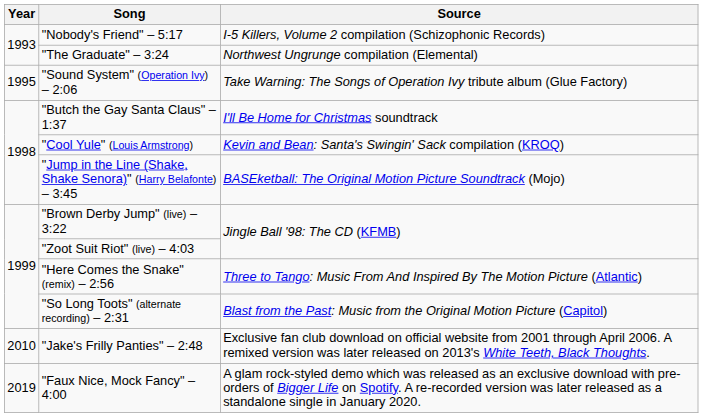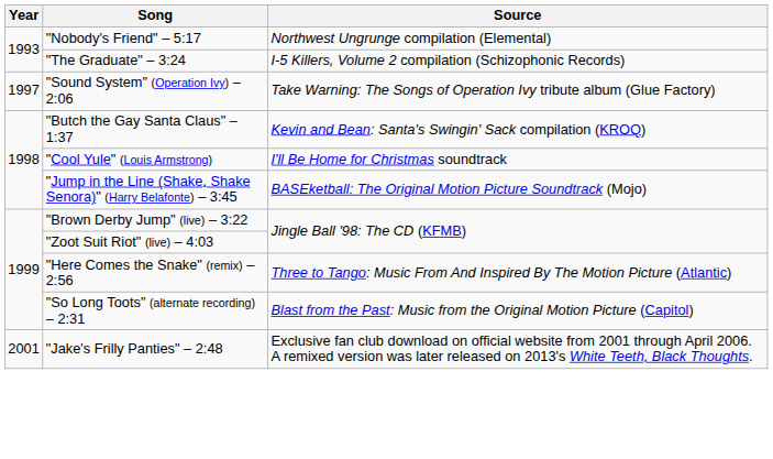"Nobody's Friend" – 5:17 | Source: I-5 Killers, Volume 2 compilation (Schizophonic Records) -> Northwest Ungrunge compilation (Elemental)
"The Graduate" – 3:24 | Source: Northwest Ungrunge compilation (Elemental) -> I-5 Killers, Volume 2 compilation (Schizophonic Records)
"Sound System" (Operation Ivy) – 2:06 | Year: 1995 -> 1997
"Butch the Gay Santa Claus" – 1:37 | Source: I'll Be Home for Christmas soundtrack -> Kevin and Bean: Santa's Swingin' Sack compilation (KROQ)
"Cool Yule" (Louis Armstrong) | Source: Kevin and Bean: Santa's Swingin' Sack compilation (KROQ) -> I'll Be Home for Christmas soundtrack
"Jake's Frilly Panties" – 2:48 | Year: 2010 -> 2001
- row: 2019 | "Faux Nice, Mock Fancy" – 4:00 | A glam rock-styled demo which was released as an exclusive download with pre-orders of Bigger Life on Spotify. A re-recorded version was later released as a standalone single in January 2020.
